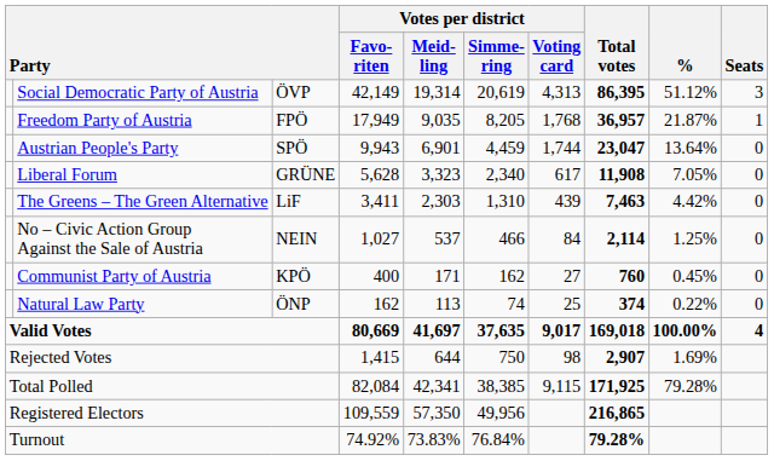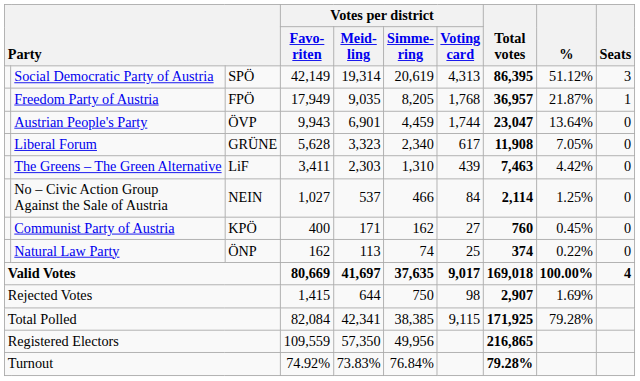Social Democratic Party of Austria | column 3: ÖVP -> SPÖ
Austrian People's Party | column 3: SPÖ -> ÖVP
